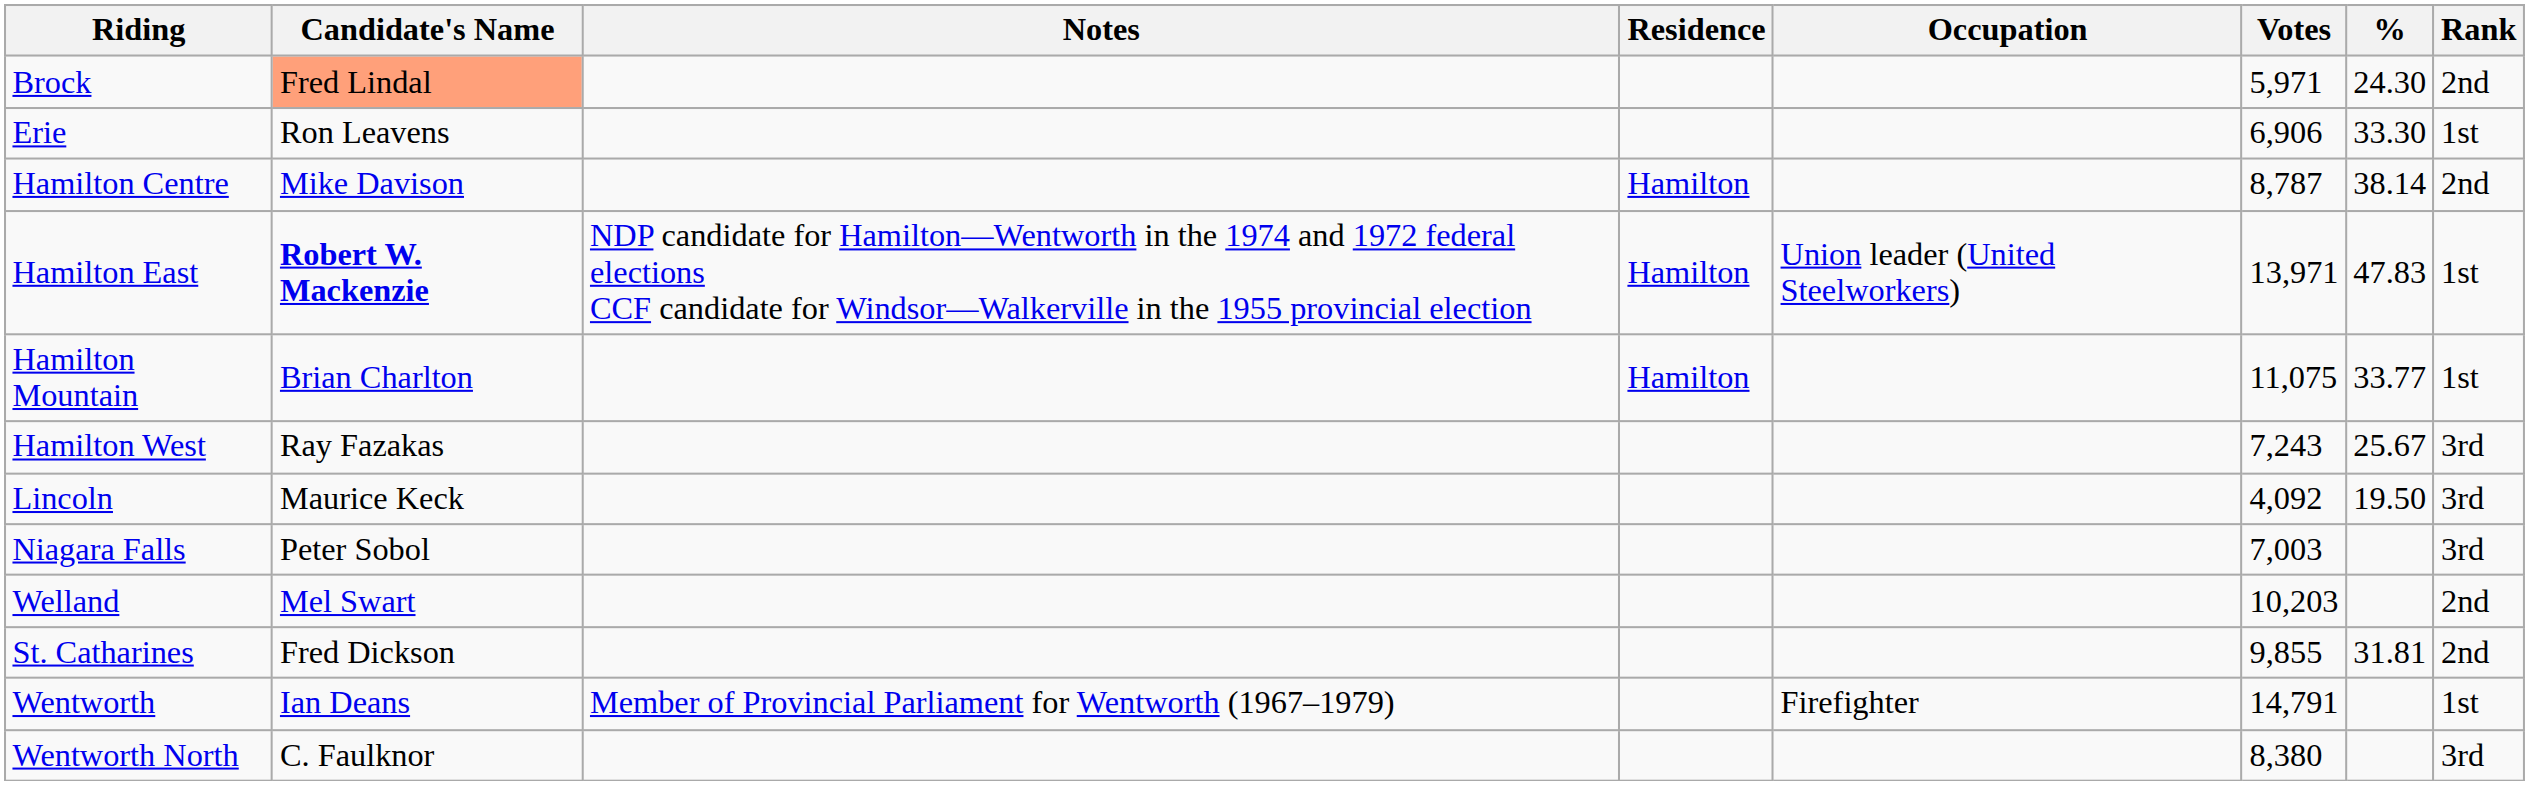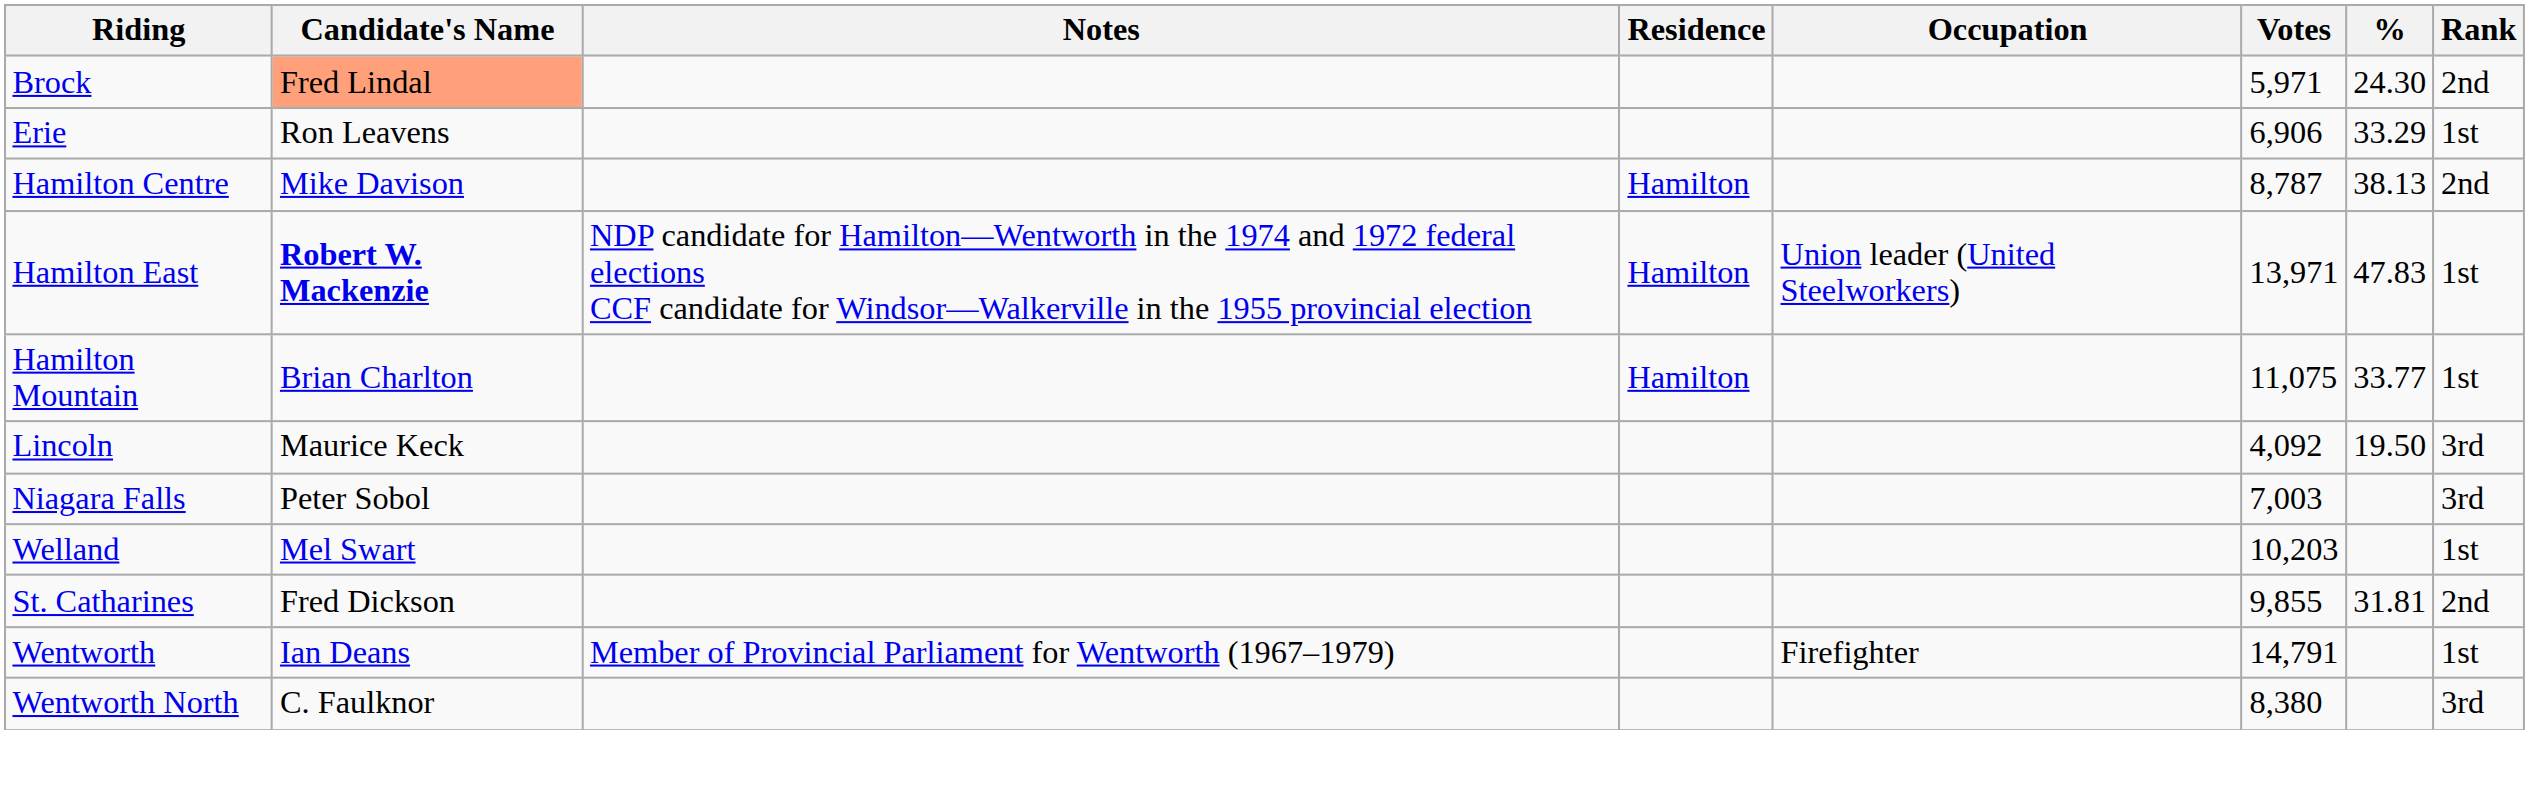Erie | %: 33.30 -> 33.29
Hamilton Centre | %: 38.14 -> 38.13
- row: Hamilton West | Ray Fazakas | 7,243 | 25.67 | 3rd
Welland | Rank: 2nd -> 1st
